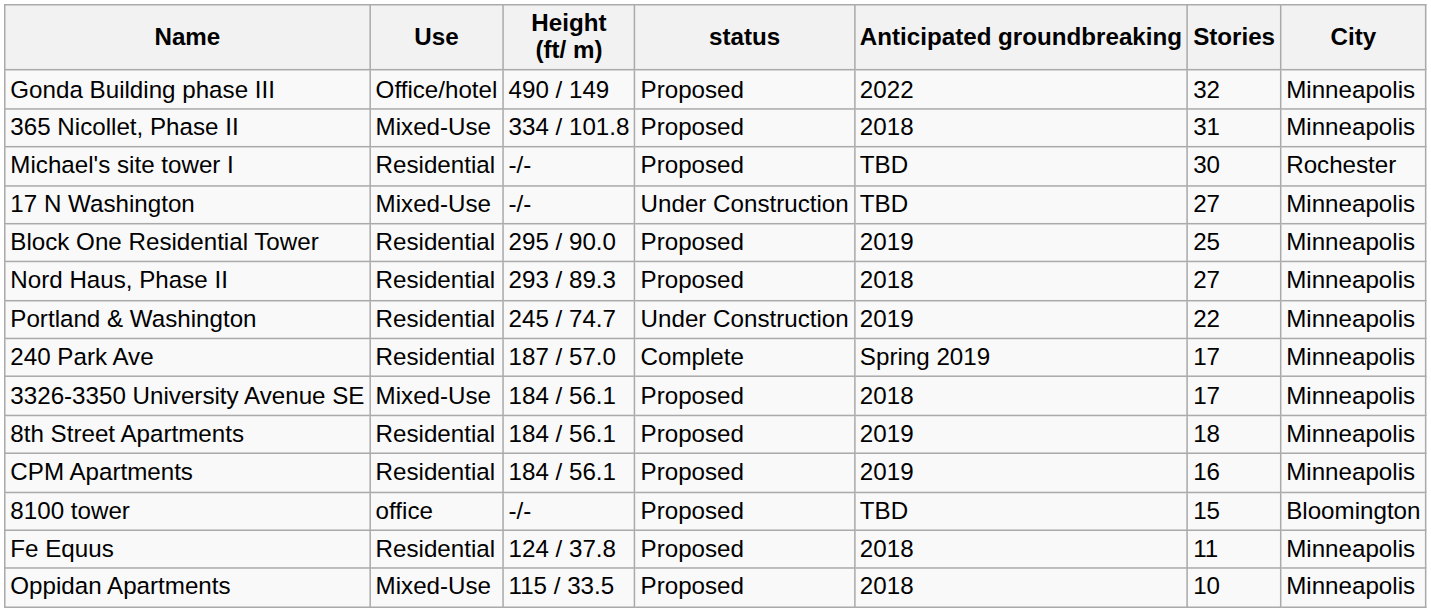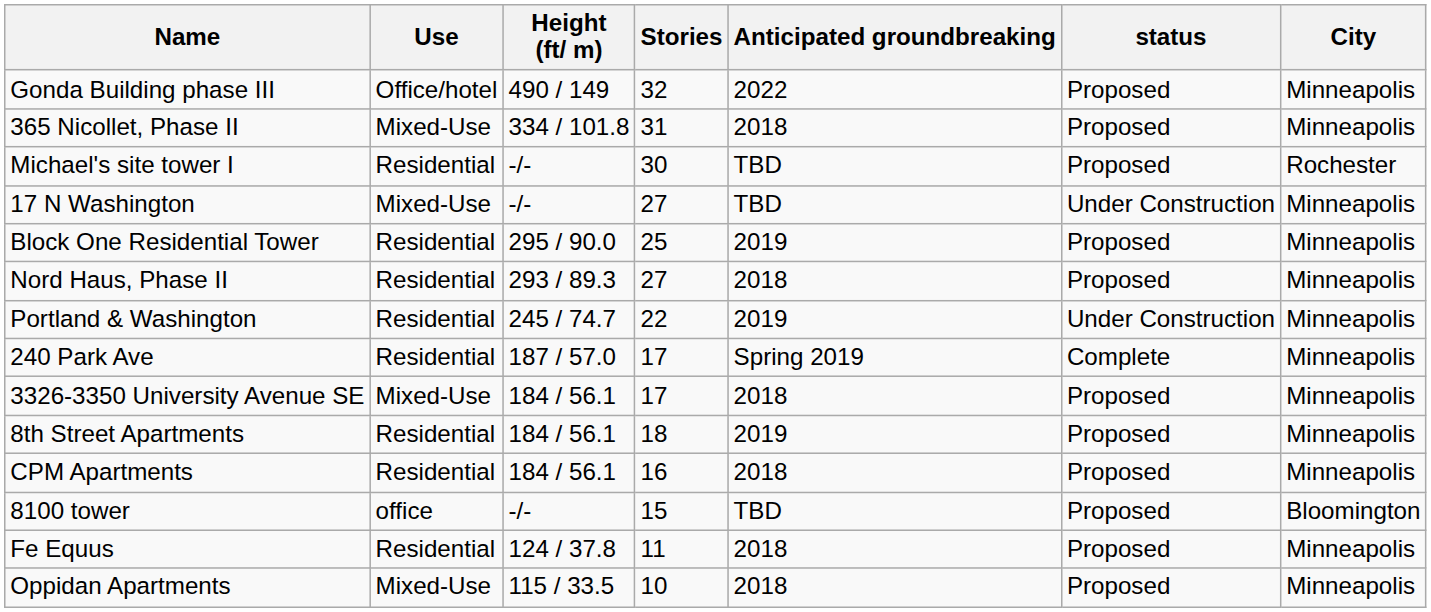columns swapped: Stories <-> status
CPM Apartments | Anticipated groundbreaking: 2019 -> 2018
